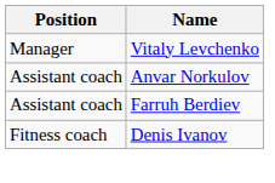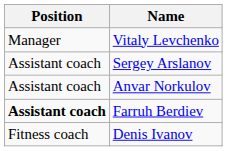+ row: Assistant coach | Sergey Arslanov
Farruh Berdiev | Position: normal -> bold
